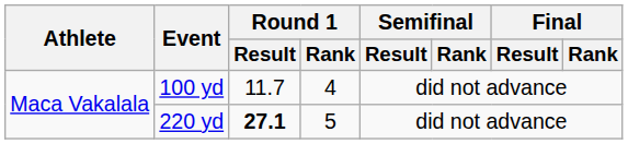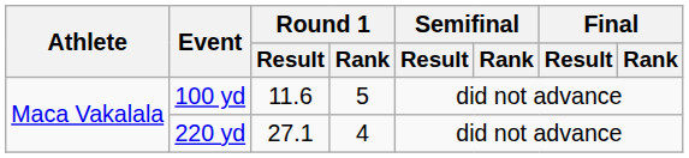100 yd | Round 1 / Result: 11.7 -> 11.6
100 yd | Round 1 / Rank: 4 -> 5
220 yd | Round 1 / Result: bold -> normal
220 yd | Round 1 / Rank: 5 -> 4
